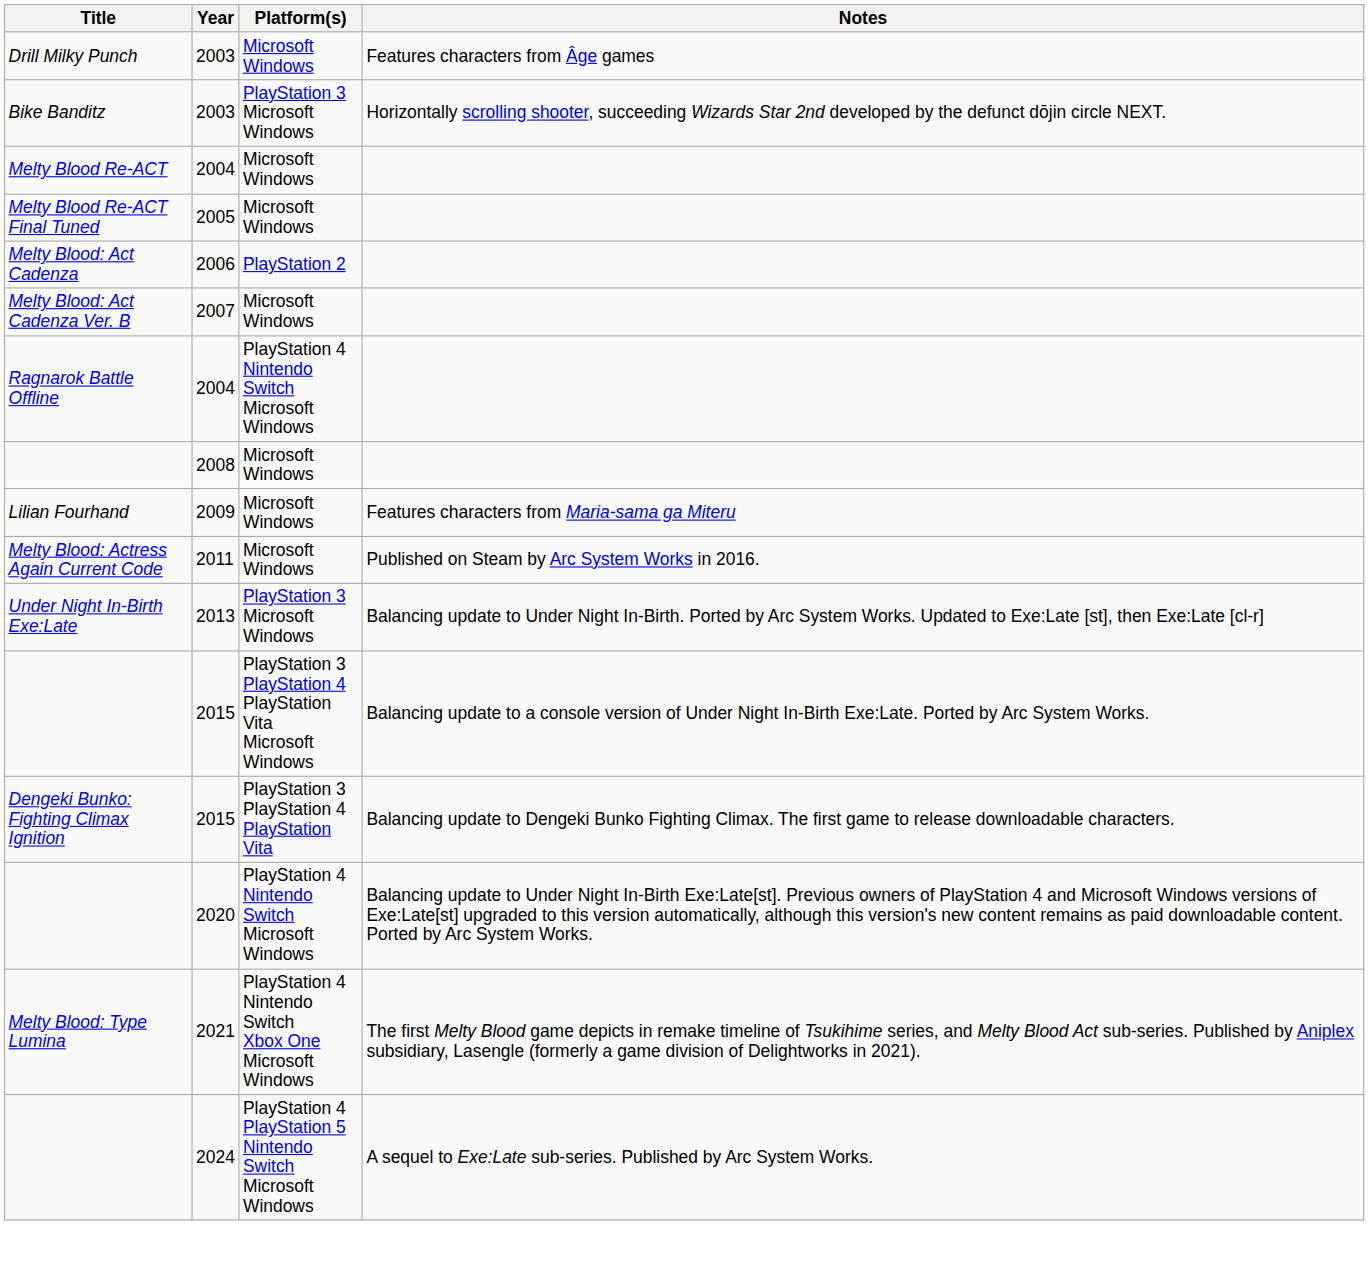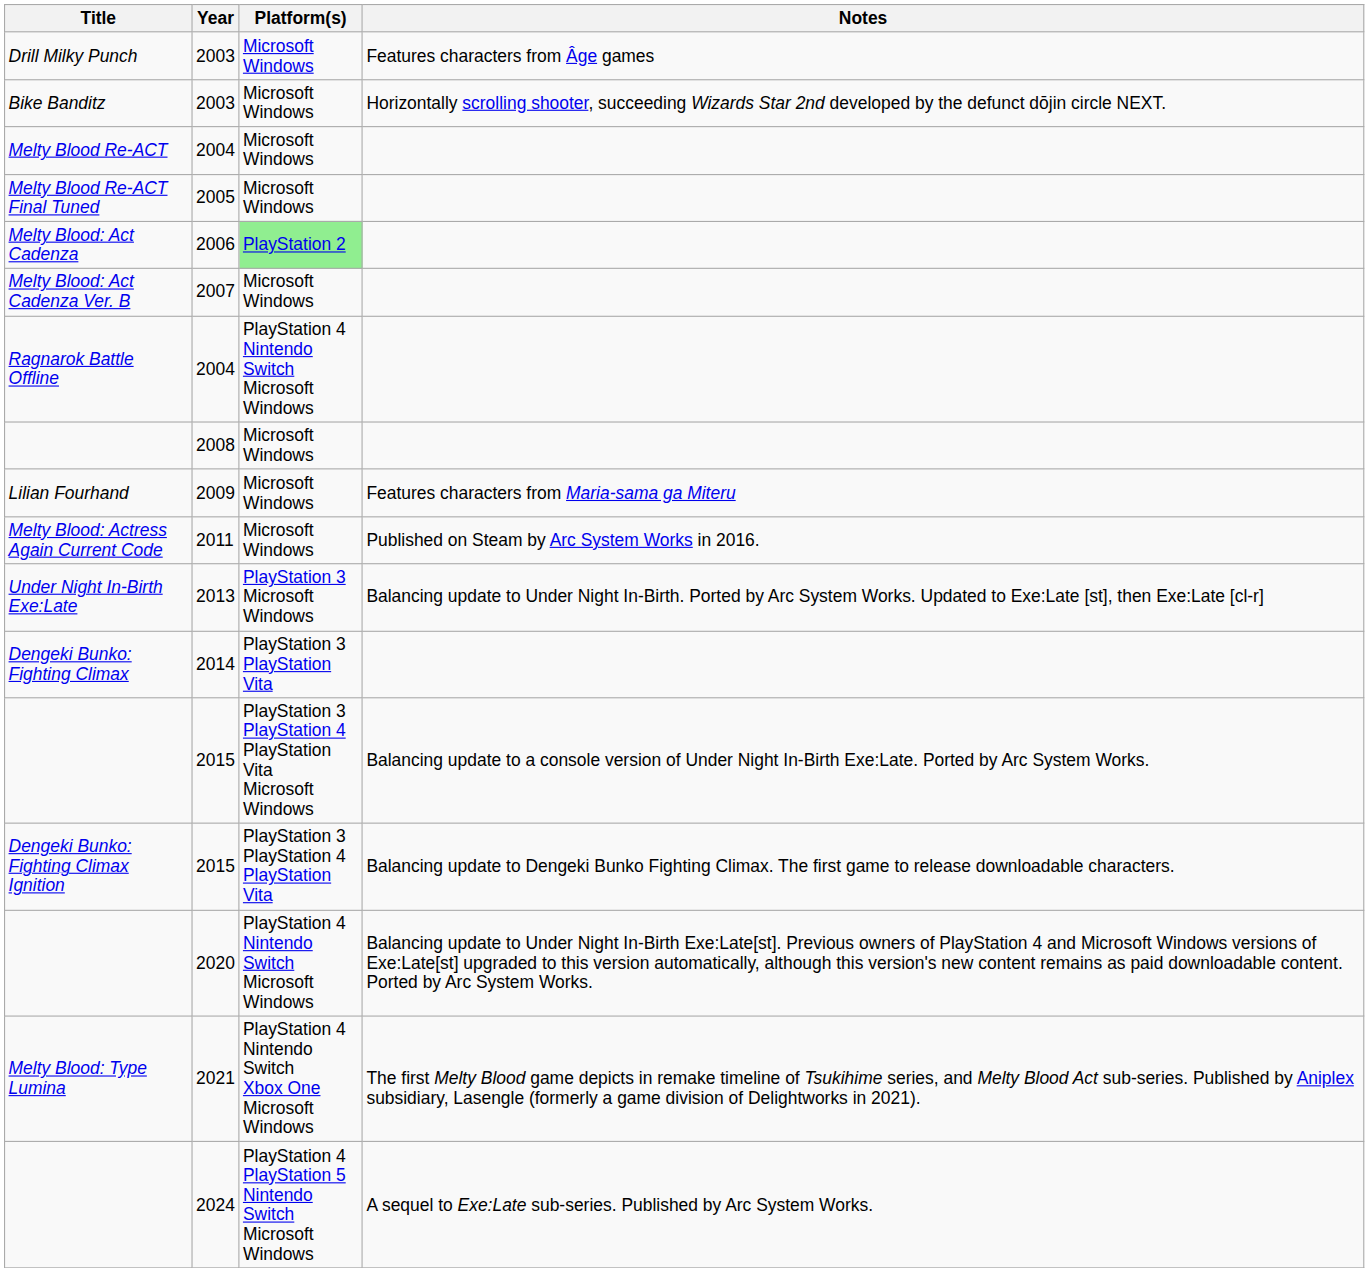Bike Banditz | Platform(s): PlayStation 3 Microsoft Windows -> Microsoft Windows
Melty Blood: Act Cadenza | Platform(s): no background -> lightgreen background
+ row: Dengeki Bunko: Fighting Climax | 2014 | PlayStation 3 PlayStation Vita
